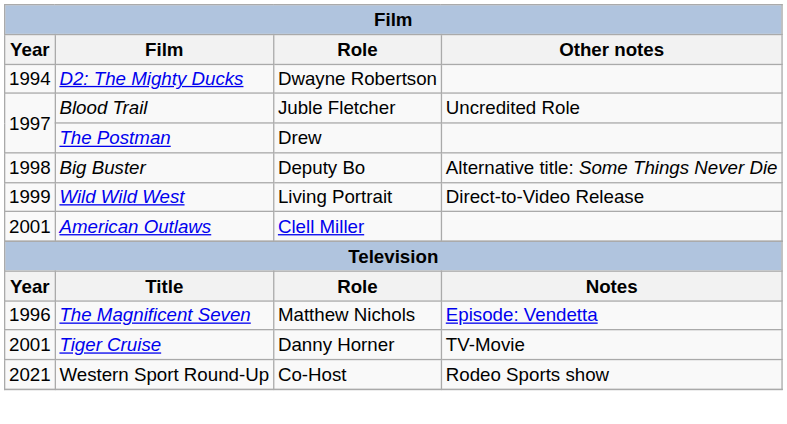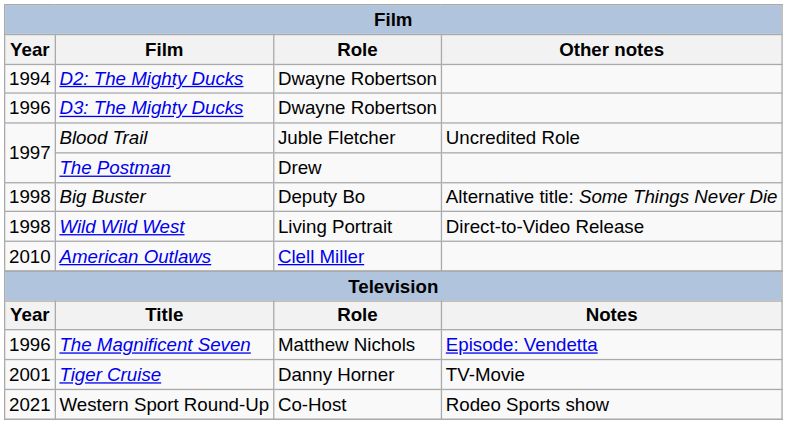+ row: 1996 | D3: The Mighty Ducks | Dwayne Robertson
Wild Wild West | Year: 1999 -> 1998
American Outlaws | Year: 2001 -> 2010
